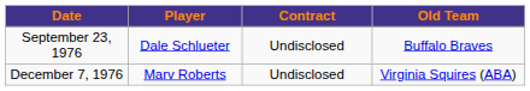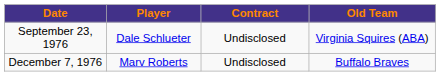September 23, 1976 | Old Team: Buffalo Braves -> Virginia Squires (ABA)
December 7, 1976 | Old Team: Virginia Squires (ABA) -> Buffalo Braves
